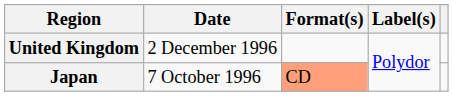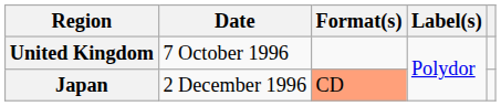United Kingdom | Date: 2 December 1996 -> 7 October 1996
Japan | Date: 7 October 1996 -> 2 December 1996
